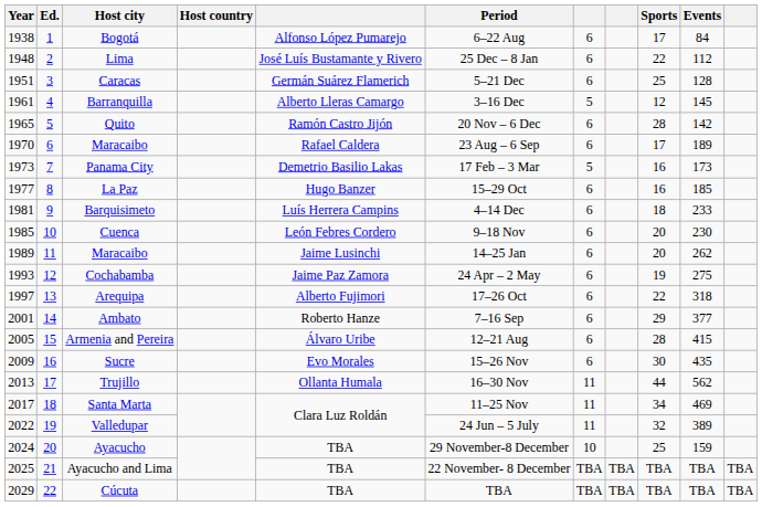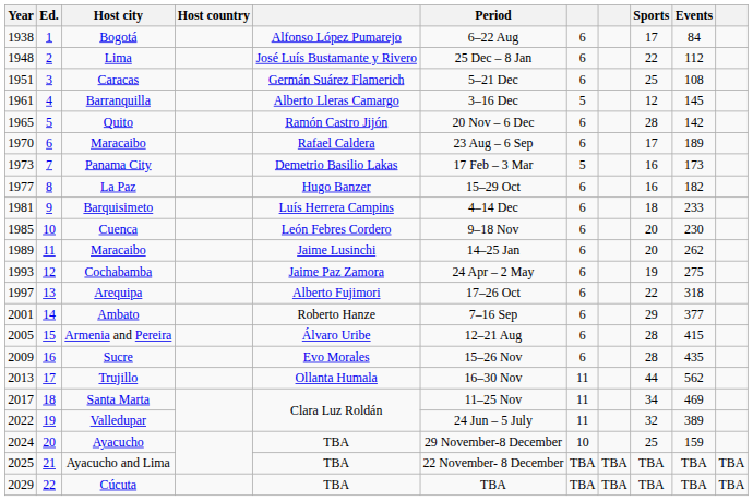Caracas | Events: 128 -> 108
La Paz | Events: 185 -> 182
Sucre | Sports: 30 -> 28
